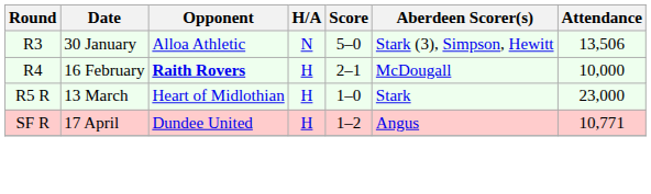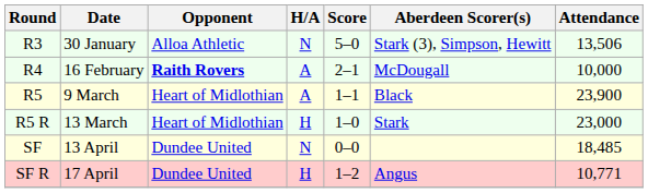R4 | H/A: H -> A
+ row: R5 | 9 March | Heart of Midlothian | A | 1–1 | Black | 23,900
+ row: SF | 13 April | Dundee United | N | 0–0 | 18,485
